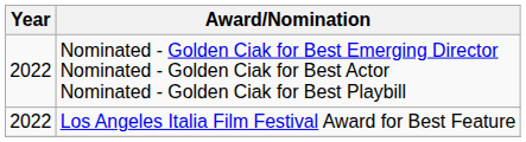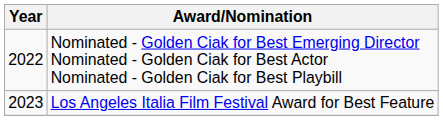Los Angeles Italia Film Festival Award for Best Feature | Year: 2022 -> 2023
